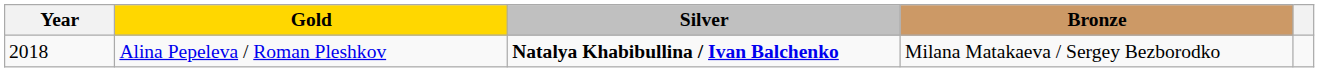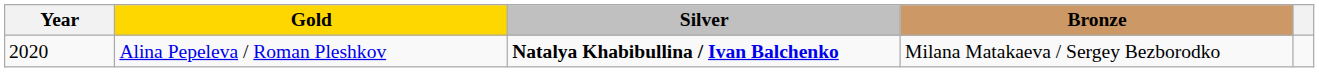Alina Pepeleva / Roman Pleshkov | Year: 2018 -> 2020
